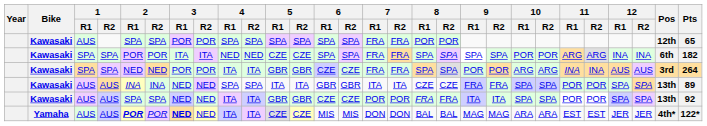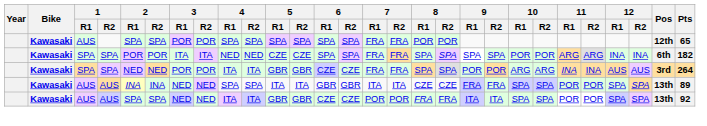- row: Yamaha | AUS | AUS | POR | POR | NED | NED | ITA | ITA | CZE | CZE | MIS | MIS | DON | DON | BAL | BAL | MAG | MAG | ARA | ARA | EST | EST | JER | JER | 4th* | 122*
